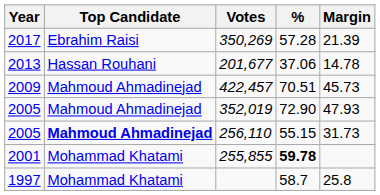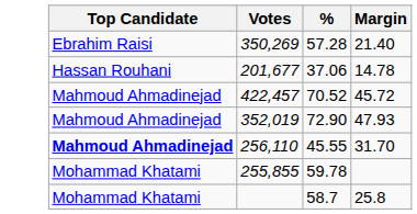- column: Year | 2017 | 2013 | 2009 | 2005 | 2005 | 2001 | 1997
350,269 | Margin: 21.39 -> 21.40
422,457 | %: 70.51 -> 70.52
422,457 | Margin: 45.73 -> 45.72
256,110 | %: 55.15 -> 45.55
256,110 | Margin: 31.73 -> 31.70
255,855 | %: bold -> normal
